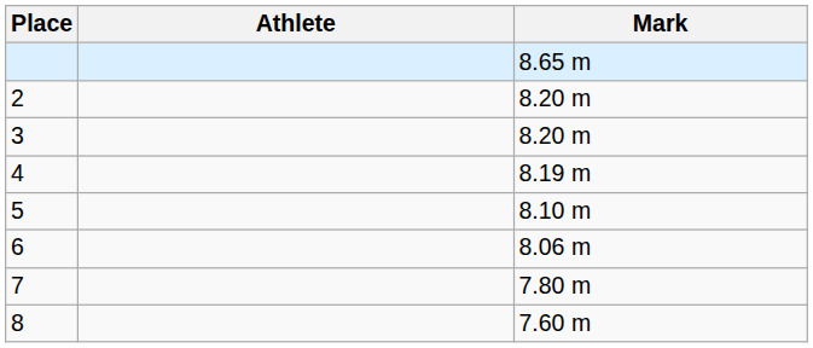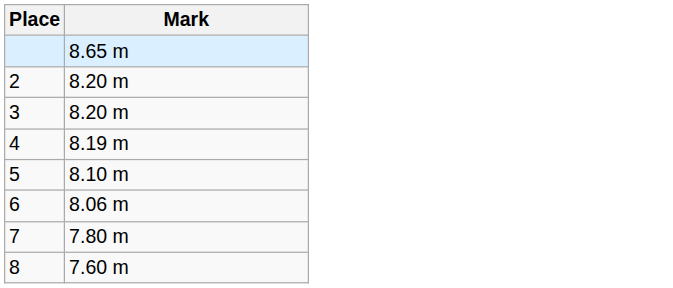- column: Athlete
